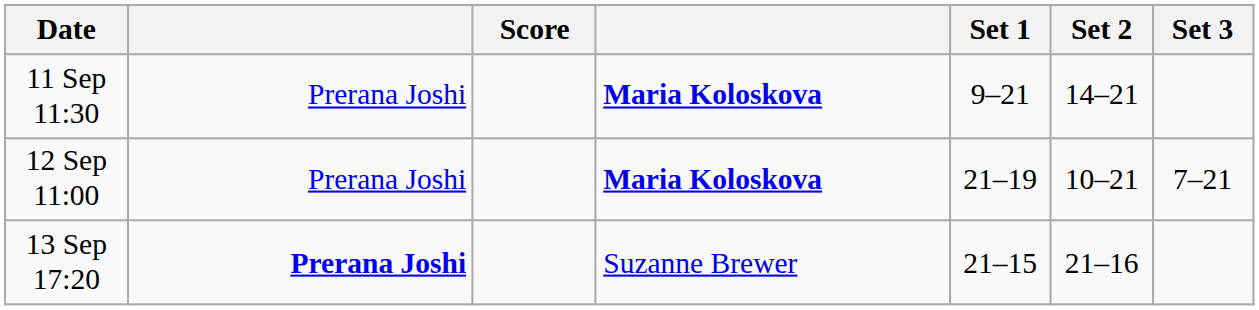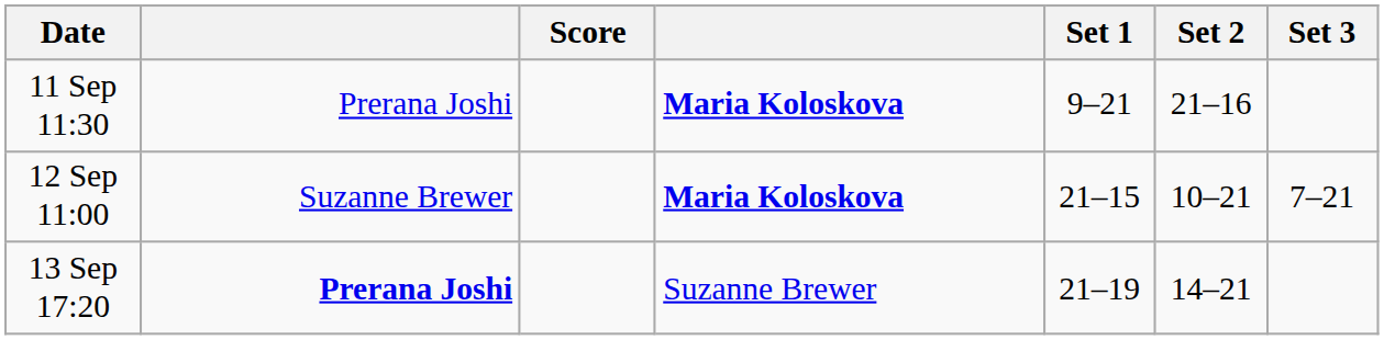11 Sep 11:30 | Set 2: 14–21 -> 21–16
12 Sep 11:00 | column 2: Prerana Joshi -> Suzanne Brewer
12 Sep 11:00 | Set 1: 21–19 -> 21–15
13 Sep 17:20 | Set 1: 21–15 -> 21–19
13 Sep 17:20 | Set 2: 21–16 -> 14–21
